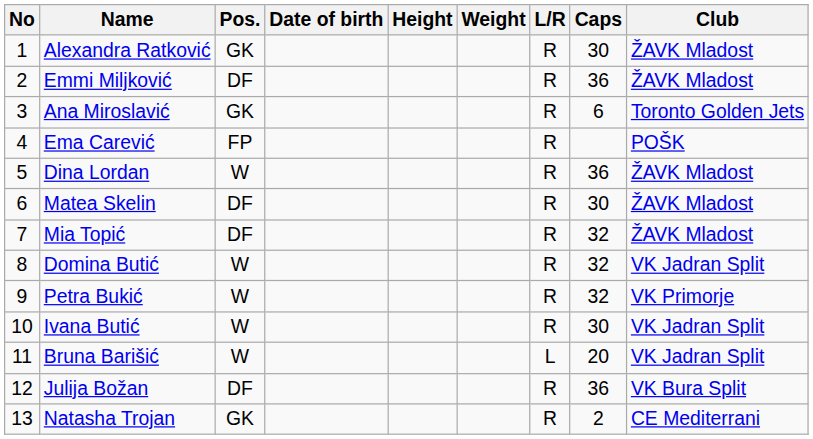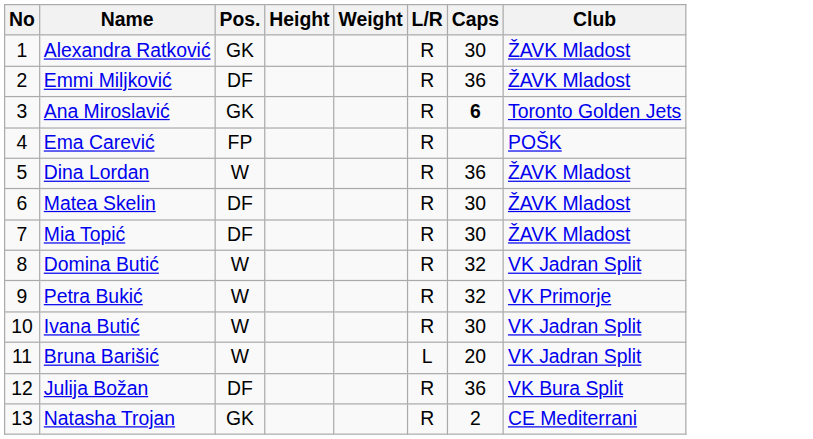- column: Date of birth
Ana Miroslavić | Caps: normal -> bold
Mia Topić | Caps: 32 -> 30
